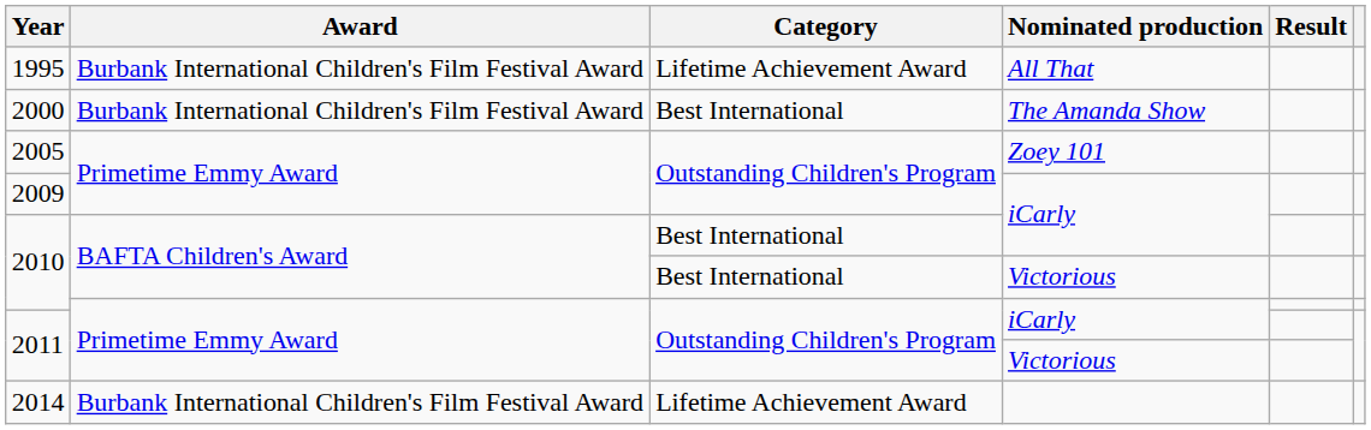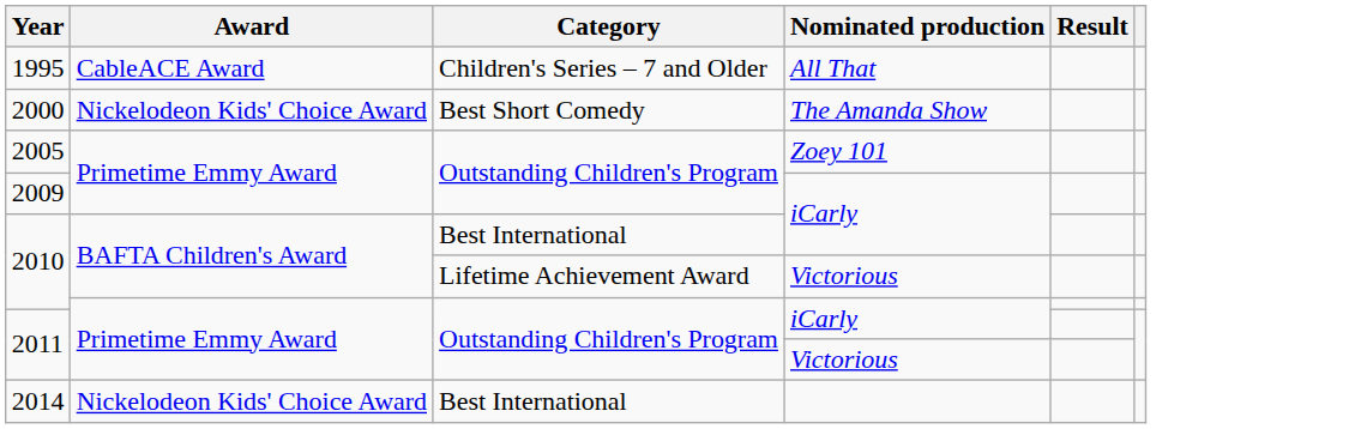1995 | Award: Burbank International Children's Film Festival Award -> CableACE Award
1995 | Category: Lifetime Achievement Award -> Children's Series – 7 and Older
2000 | Award: Burbank International Children's Film Festival Award -> Nickelodeon Kids' Choice Award
2000 | Category: Best International -> Best Short Comedy
2010 / Victorious | Category: Best International -> Lifetime Achievement Award
2014 | Award: Burbank International Children's Film Festival Award -> Nickelodeon Kids' Choice Award
2014 | Category: Lifetime Achievement Award -> Best International
